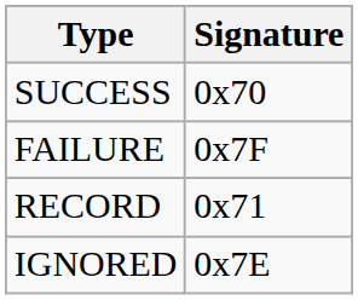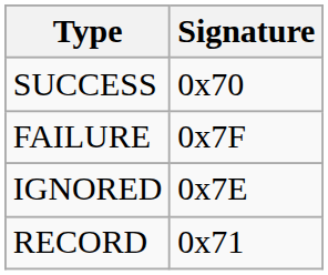rows swapped: IGNORED <-> RECORD
